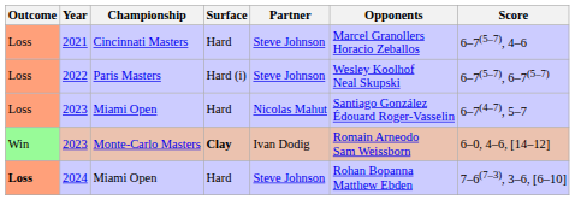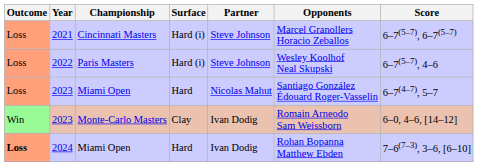2021 | Surface: Hard -> Hard (i)
2021 | Score: 6–7(5–7), 4–6 -> 6–7(5–7), 6–7(5–7)
2022 | Score: 6–7(5–7), 6–7(5–7) -> 6–7(5–7), 4–6
2023 / Monte-Carlo Masters | Surface: bold -> normal
2024 | Partner: Steve Johnson -> Ivan Dodig
